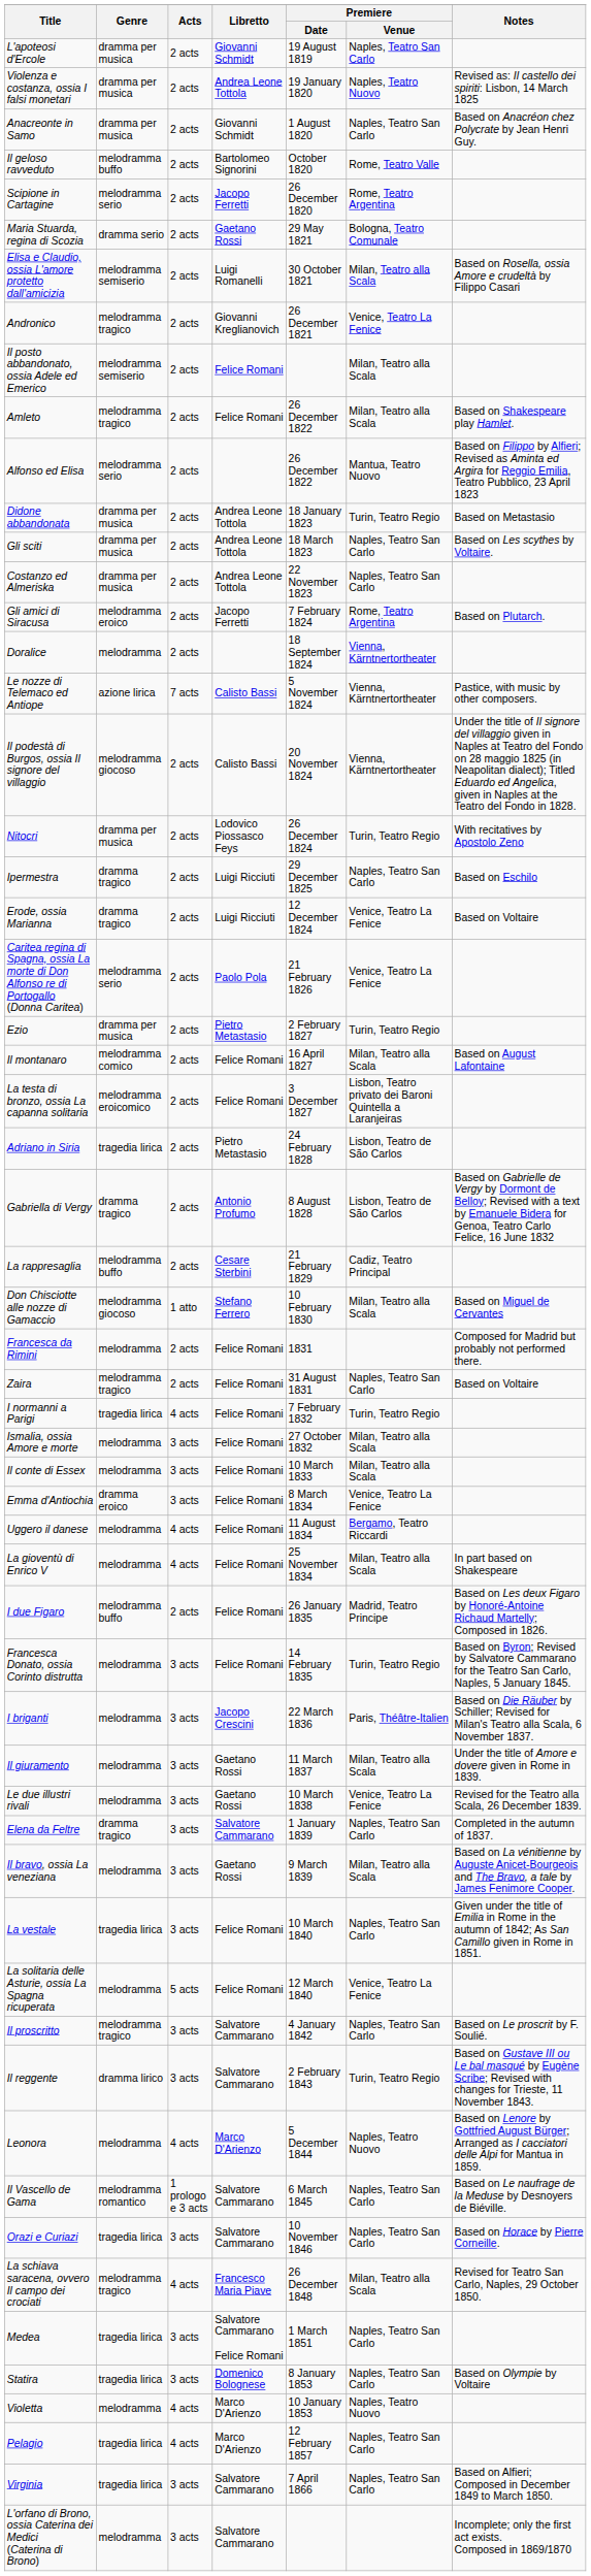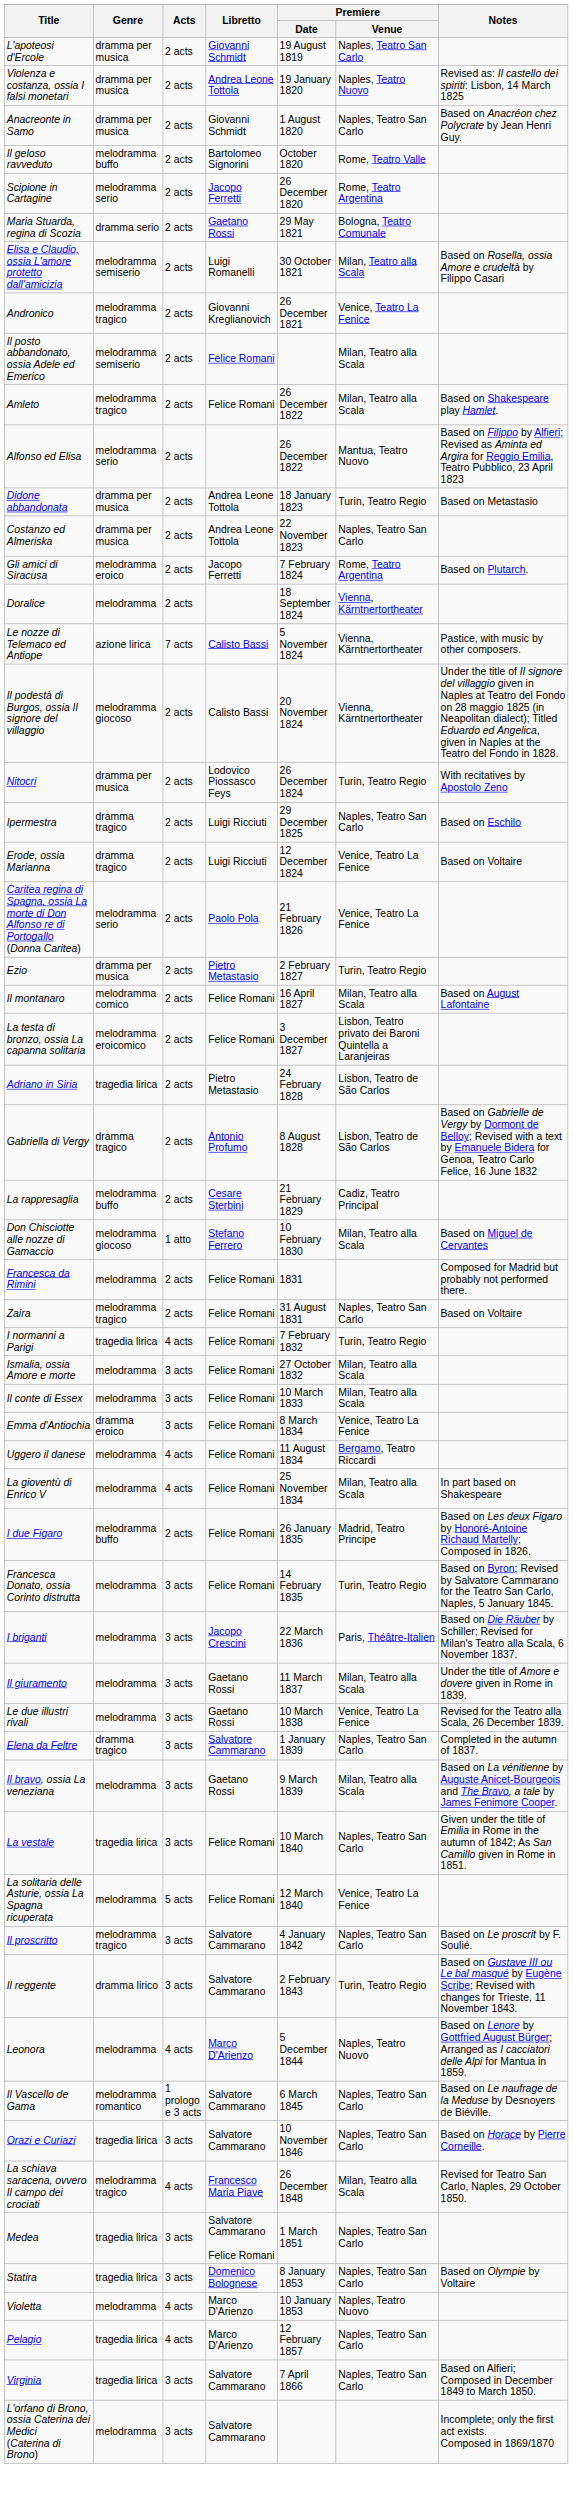- row: Gli sciti | dramma per musica | 2 acts | Andrea Leone Tottola | 18 March 1823 | Naples, Teatro San Carlo | Based on Les scythes by Voltaire.
